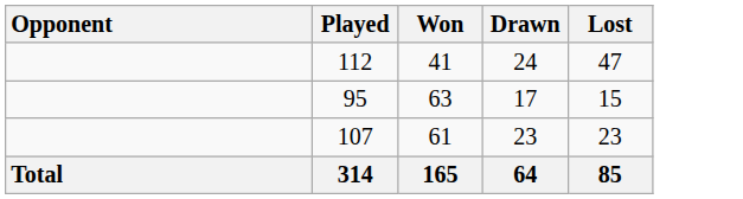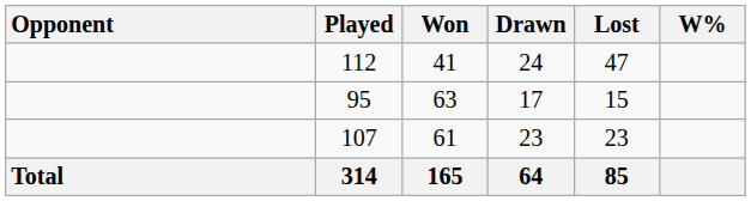+ column: W%
